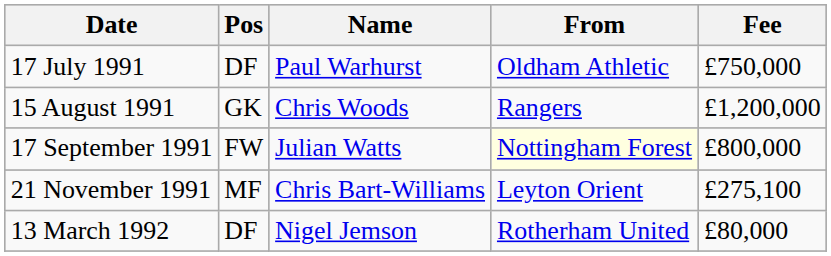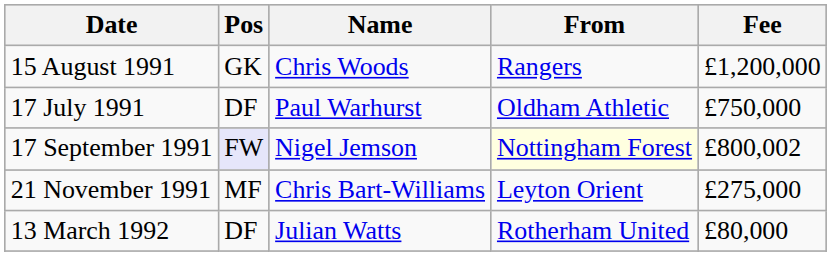rows swapped: 17 July 1991 <-> 15 August 1991
17 September 1991 | Pos: no background -> lavender background
17 September 1991 | Name: Julian Watts -> Nigel Jemson
17 September 1991 | Fee: £800,000 -> £800,002
21 November 1991 | Fee: £275,100 -> £275,000
13 March 1992 | Name: Nigel Jemson -> Julian Watts
